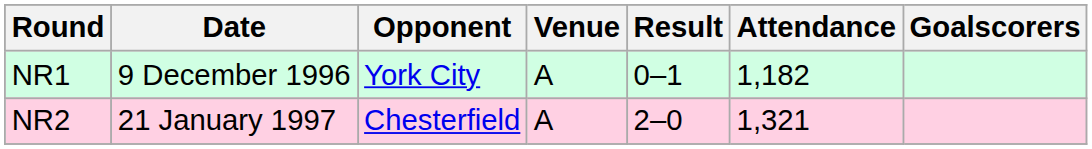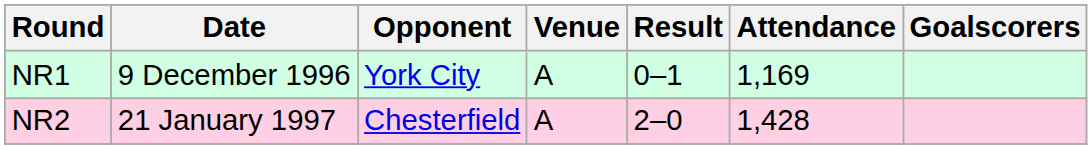NR1 | Attendance: 1,182 -> 1,169
NR2 | Attendance: 1,321 -> 1,428
